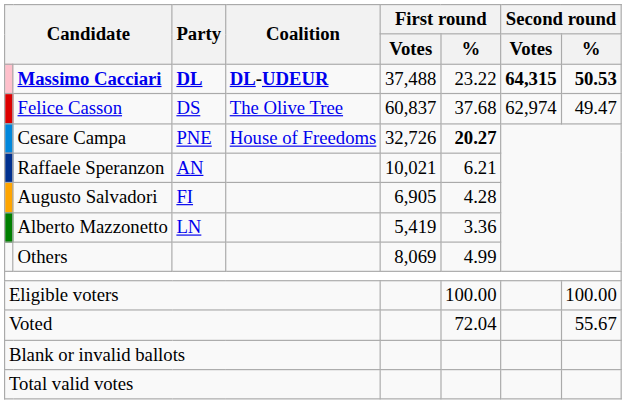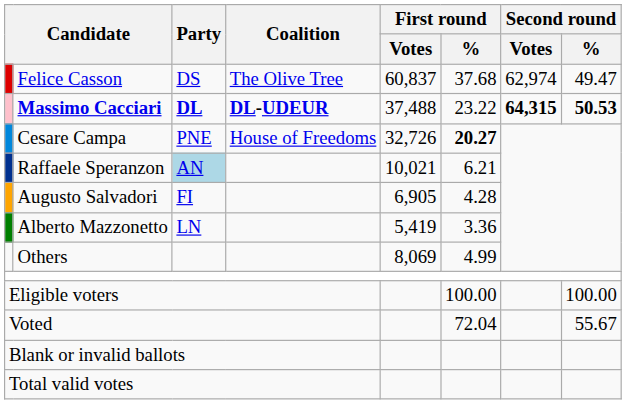rows swapped: Felice Casson <-> Massimo Cacciari
Raffaele Speranzon | Party: no background -> lightblue background
